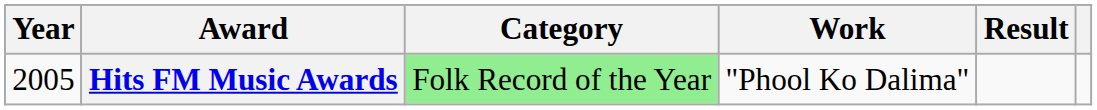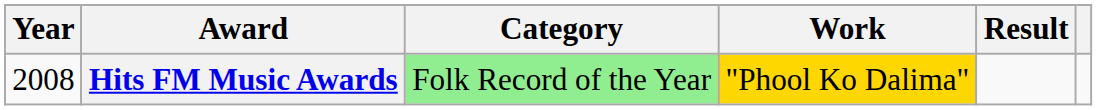Hits FM Music Awards | Year: 2005 -> 2008
Hits FM Music Awards | Work: no background -> gold background
